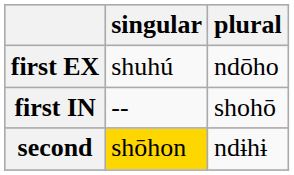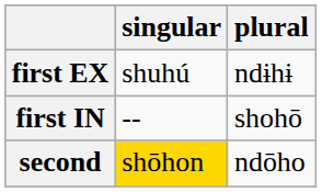first EX | plural: ndōho -> ndɨhɨ
second | plural: ndɨhɨ -> ndōho
